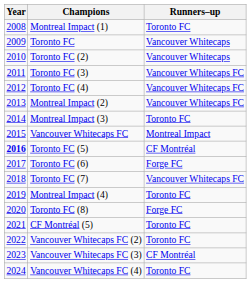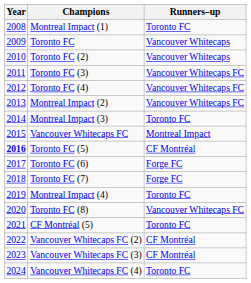Toronto FC (7) | Runners–up: Vancouver Whitecaps FC -> Forge FC
Toronto FC (8) | Runners–up: Forge FC -> Vancouver Whitecaps FC
Vancouver Whitecaps FC (2) | Runners–up: Toronto FC -> CF Montréal
